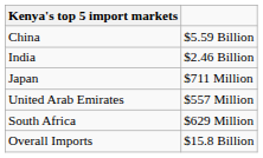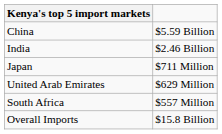United Arab Emirates | column 2: $557 Million -> $629 Million
South Africa | column 2: $629 Million -> $557 Million
